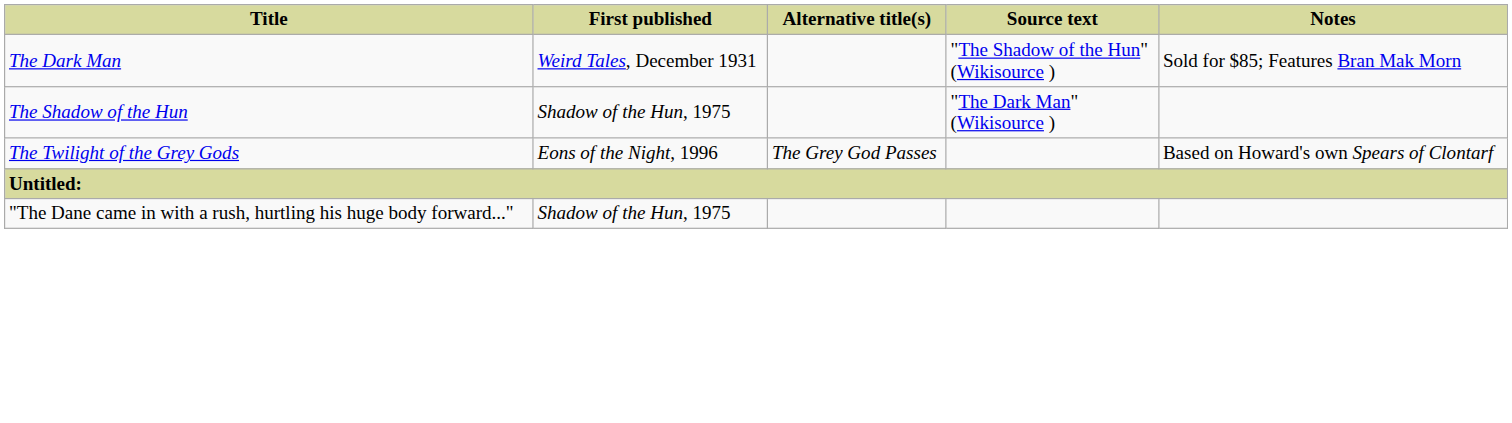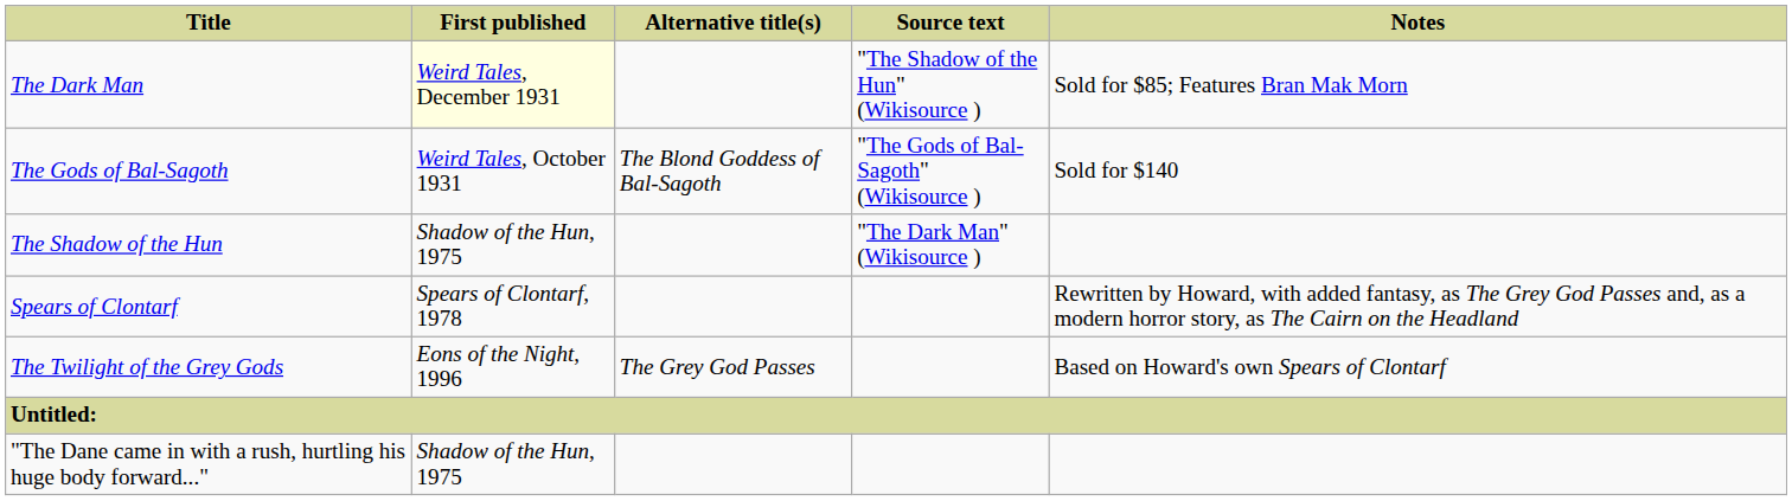The Dark Man | First published: no background -> lightyellow background
+ row: The Gods of Bal-Sagoth | Weird Tales, October 1931 | The Blond Goddess of Bal-Sagoth | "The Gods of Bal-Sagoth" (Wikisource ) | Sold for $140
+ row: Spears of Clontarf | Spears of Clontarf, 1978 | Rewritten by Howard, with added fantasy, as The Grey God Passes and, as a modern horror story, as The Cairn on the Headland
